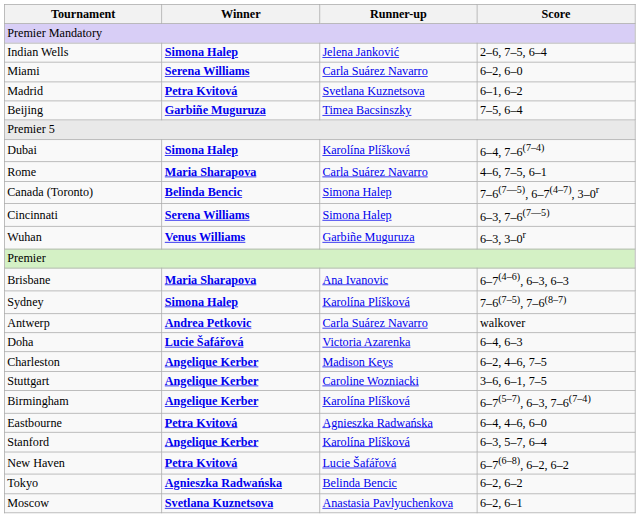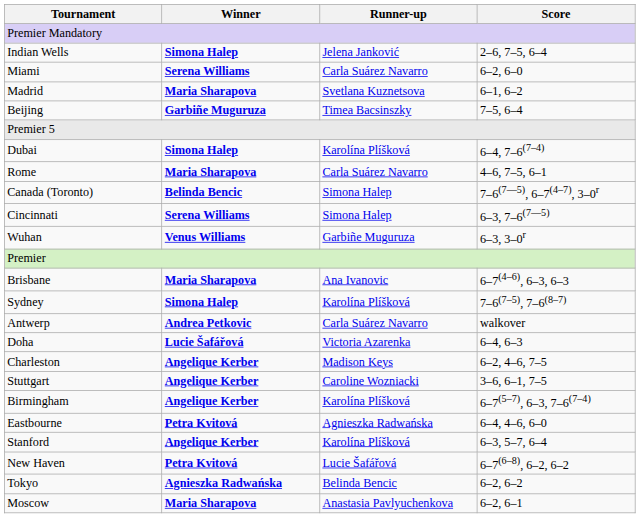Madrid | Winner: Petra Kvitová -> Maria Sharapova
Moscow | Winner: Svetlana Kuznetsova -> Maria Sharapova
